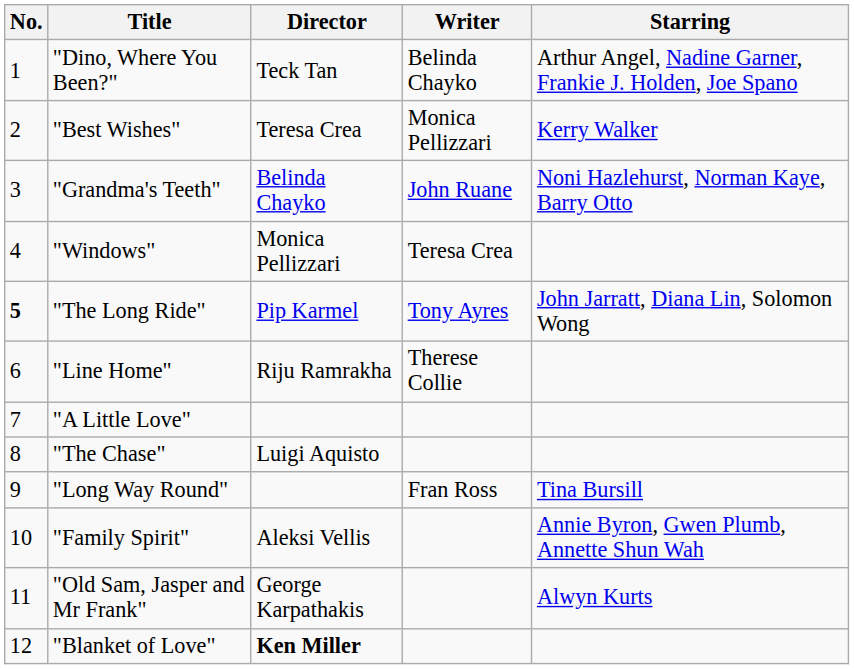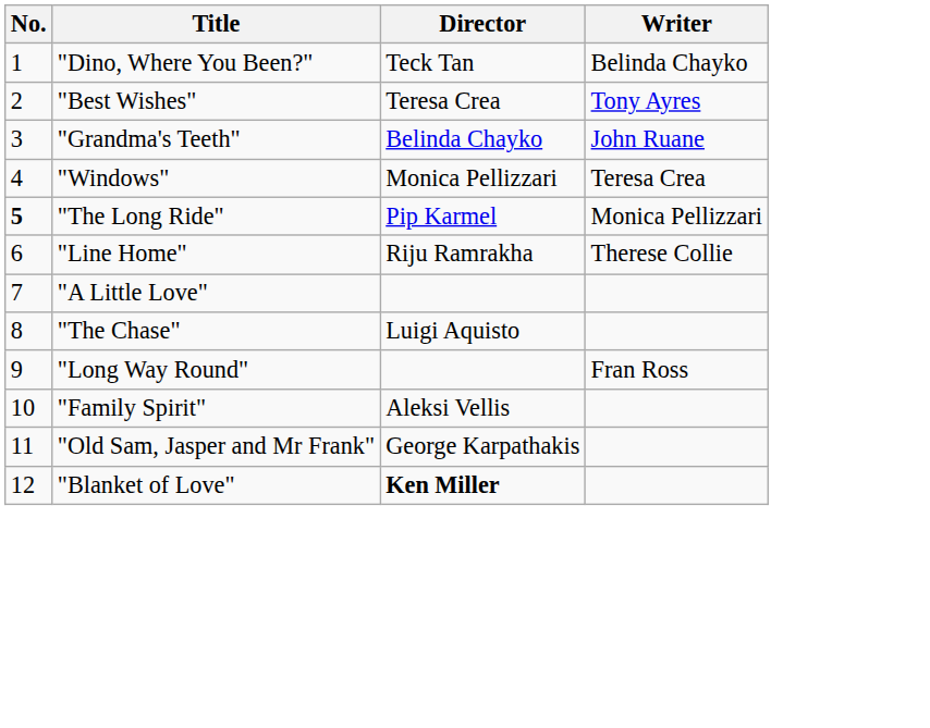- column: Starring | Arthur Angel, Nadine Garner, Frankie J. Holden, Joe Spano | Kerry Walker | Noni Hazlehurst, Norman Kaye, Barry Otto | John Jarratt, Diana Lin, Solomon Wong | Tina Bursill | Annie Byron, Gwen Plumb, Annette Shun Wah | Alwyn Kurts
"Best Wishes" | Writer: Monica Pellizzari -> Tony Ayres
"The Long Ride" | Writer: Tony Ayres -> Monica Pellizzari
